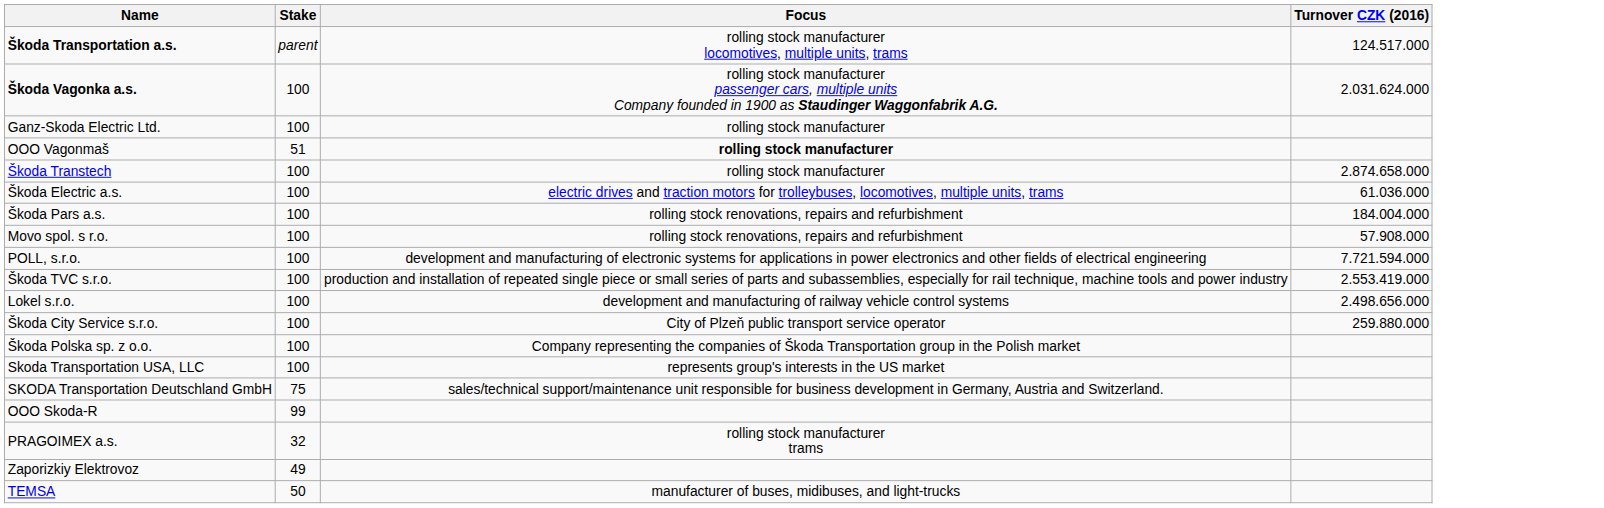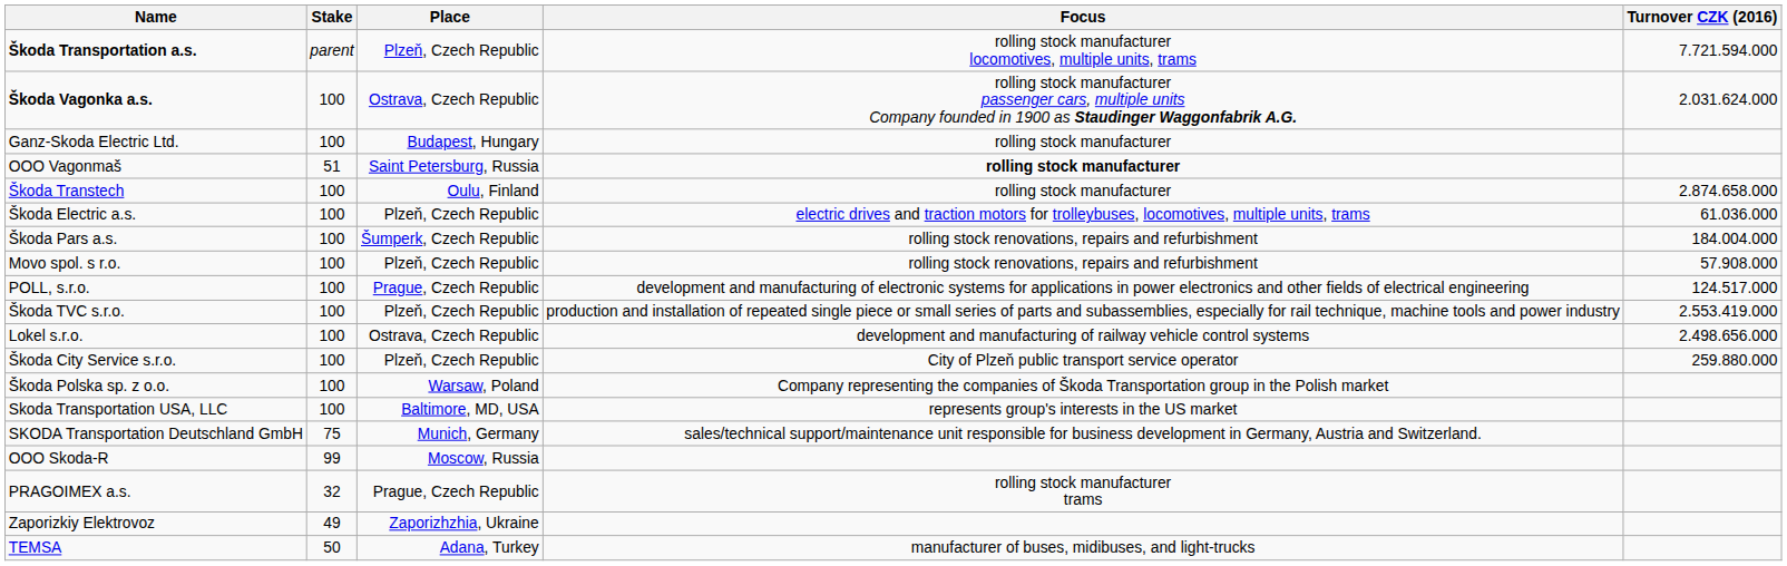+ column: Place | Plzeň, Czech Republic | Ostrava, Czech Republic | Budapest, Hungary | Saint Petersburg, Russia | Oulu, Finland | Plzeň, Czech Republic | Šumperk, Czech Republic | Plzeň, Czech Republic | Prague, Czech Republic | Plzeň, Czech Republic | Ostrava, Czech Republic | Plzeň, Czech Republic | Warsaw, Poland | Baltimore, MD, USA | Munich, Germany | Moscow, Russia | Prague, Czech Republic | Zaporizhzhia, Ukraine | Adana, Turkey
Škoda Transportation a.s. | Turnover CZK (2016): 124.517.000 -> 7.721.594.000
POLL, s.r.o. | Turnover CZK (2016): 7.721.594.000 -> 124.517.000
